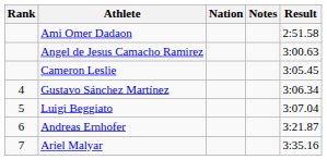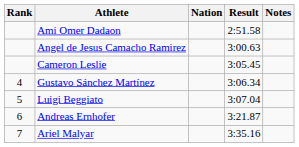columns swapped: Result <-> Notes
